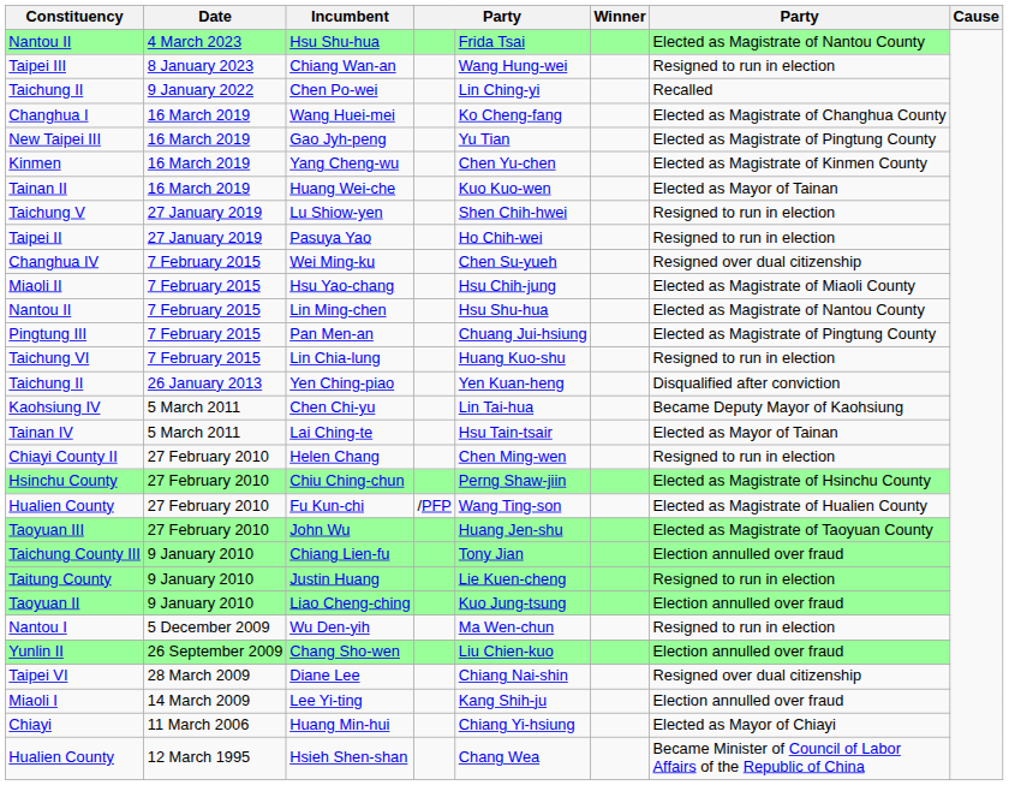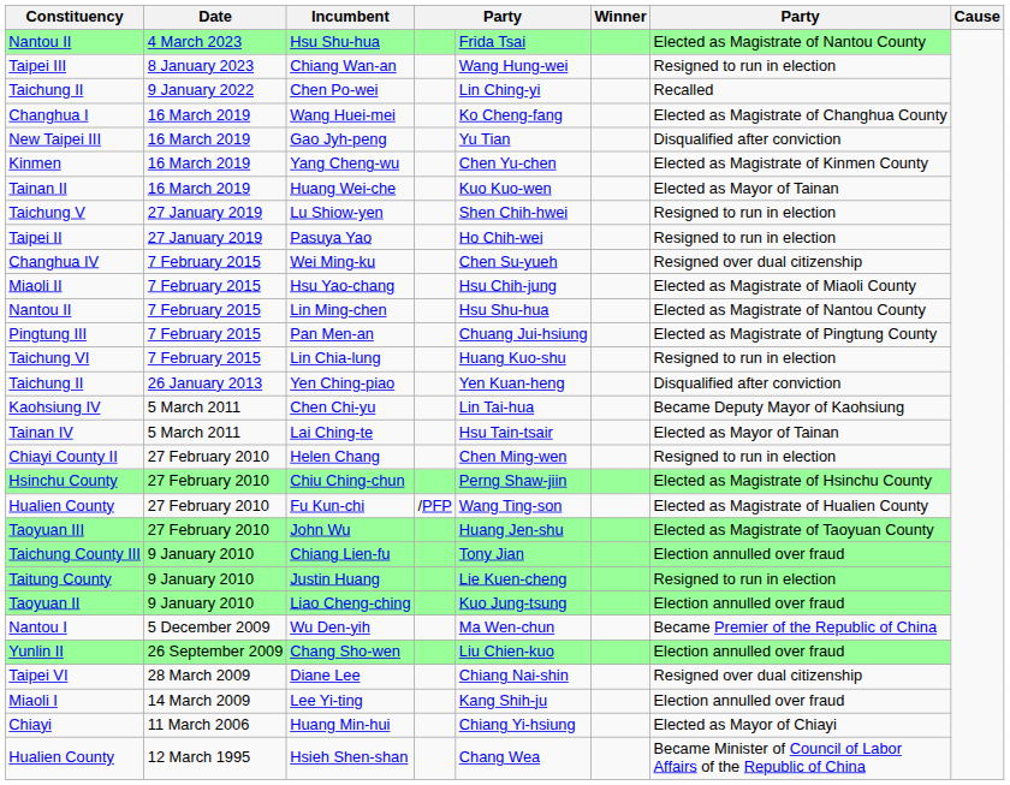Gao Jyh-peng | column 7: Elected as Magistrate of Pingtung County -> Disqualified after conviction
Wu Den-yih | column 7: Resigned to run in election -> Became Premier of the Republic of China
